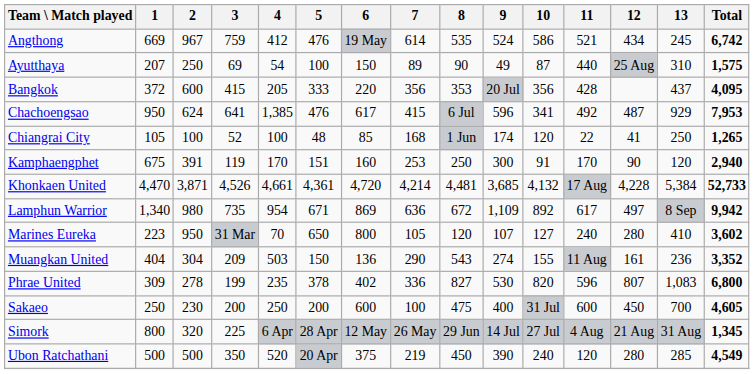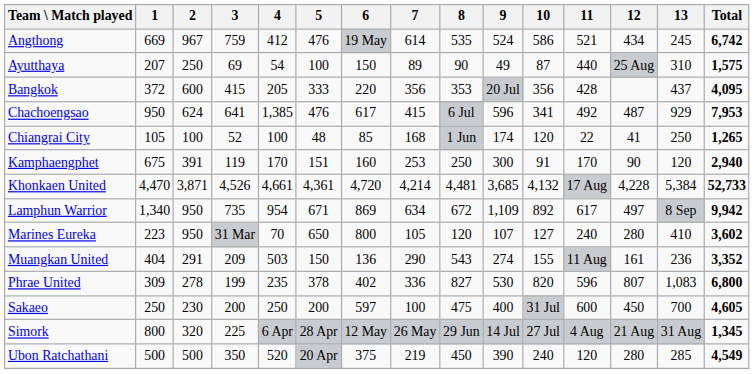Lamphun Warrior | 2: 980 -> 950
Lamphun Warrior | 7: 636 -> 634
Muangkan United | 2: 304 -> 291
Sakaeo | 6: 600 -> 597
